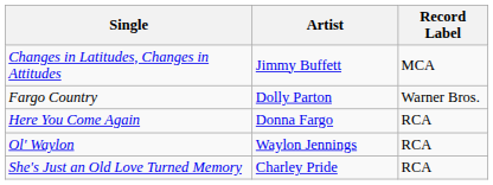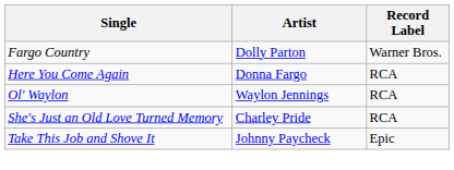- row: Changes in Latitudes, Changes in Attitudes | Jimmy Buffett | MCA
+ row: Take This Job and Shove It | Johnny Paycheck | Epic
